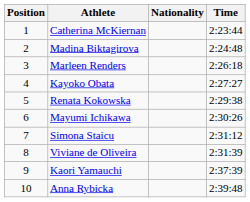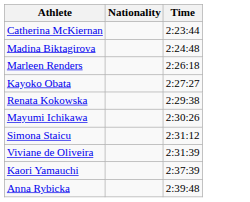- column: Position | 1 | 2 | 3 | 4 | 5 | 6 | 7 | 8 | 9 | 10
